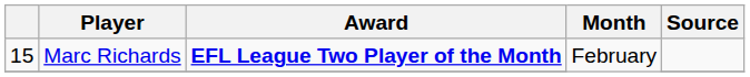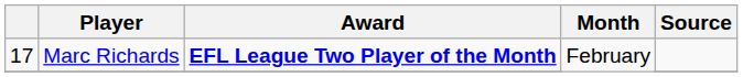Marc Richards | column 1: 15 -> 17
